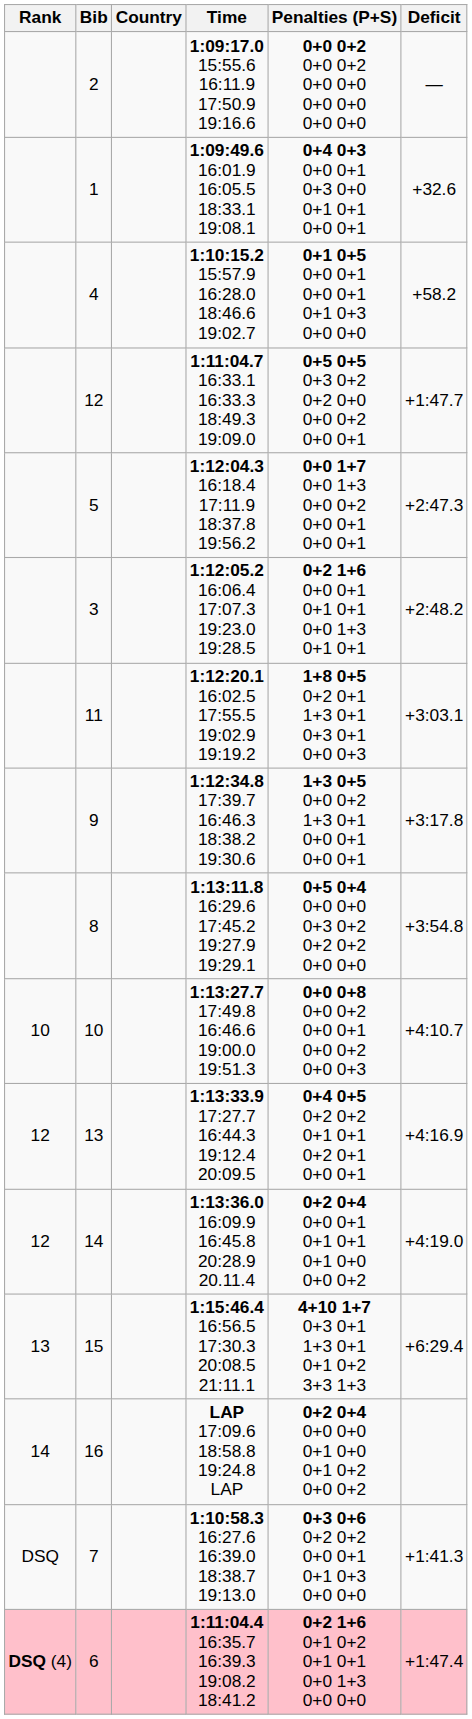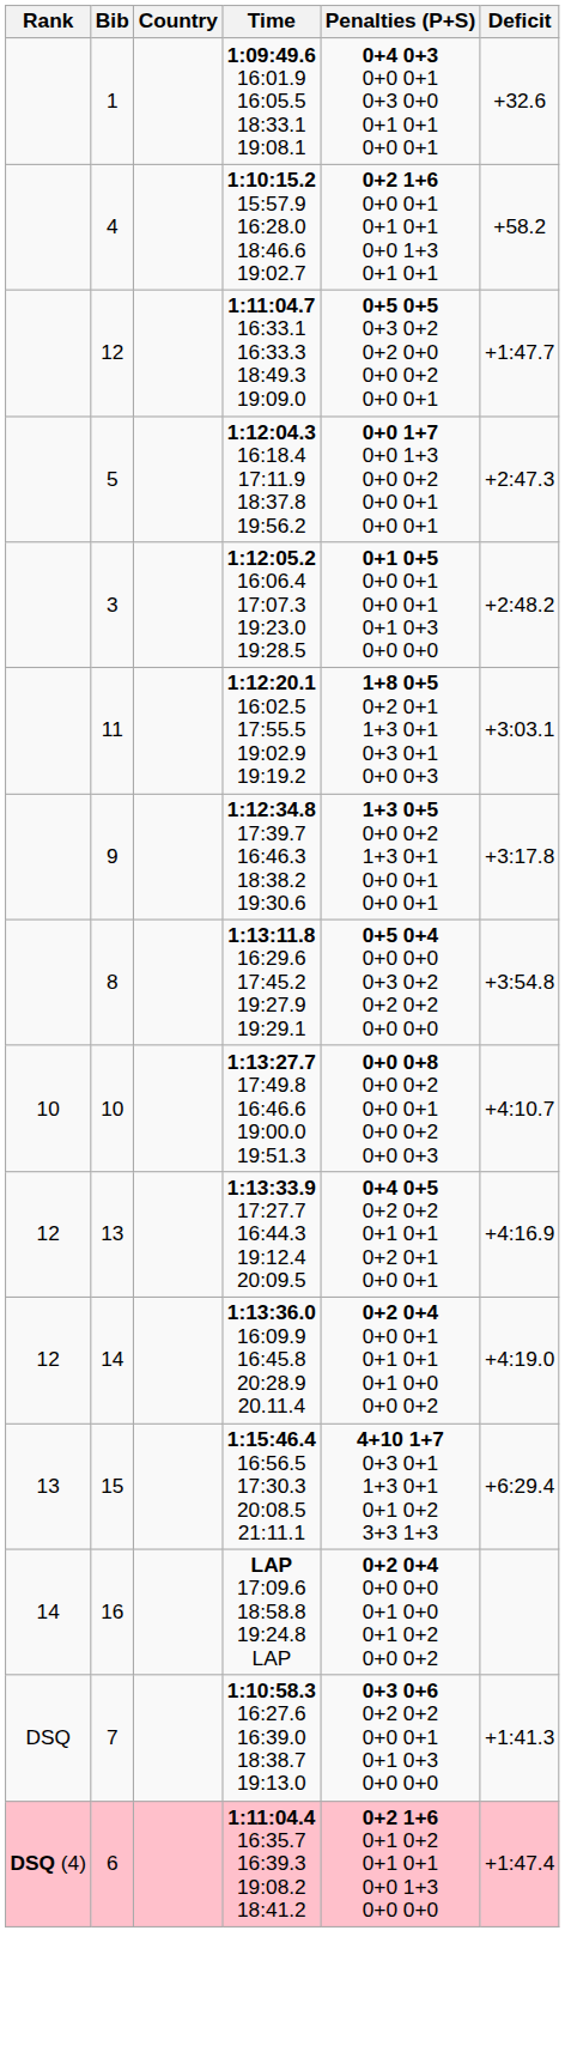- row: 2 | 1:09:17.0 15:55.6 16:11.9 17:50.9 19:16.6 | 0+0 0+2 0+0 0+2 0+0 0+0 0+0 0+0 0+0 0+0 | —
4 | Penalties (P+S): 0+1 0+5 0+0 0+1 0+0 0+1 0+1 0+3 0+0 0+0 -> 0+2 1+6 0+0 0+1 0+1 0+1 0+0 1+3 0+1 0+1
3 | Penalties (P+S): 0+2 1+6 0+0 0+1 0+1 0+1 0+0 1+3 0+1 0+1 -> 0+1 0+5 0+0 0+1 0+0 0+1 0+1 0+3 0+0 0+0
